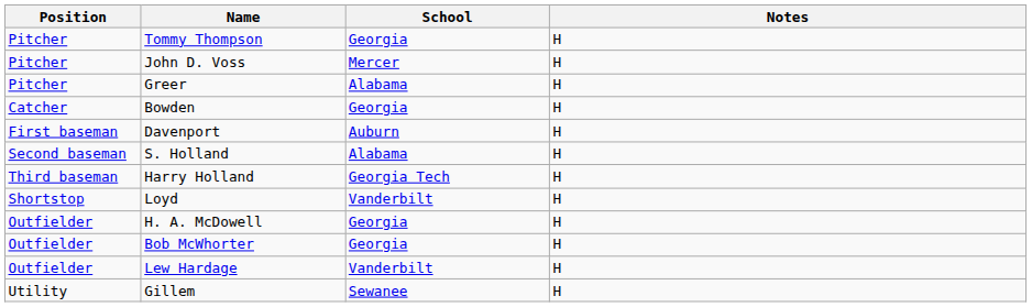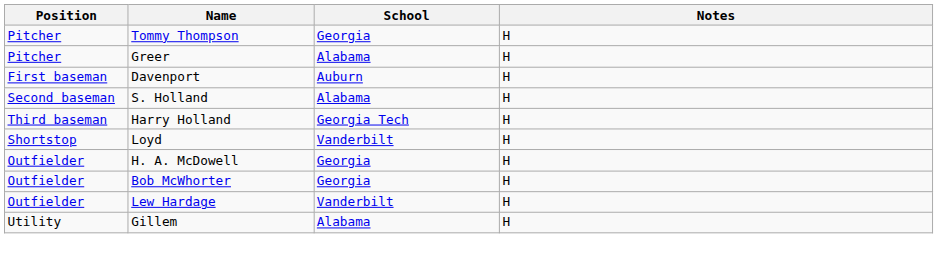- row: Pitcher | John D. Voss | Mercer | H
- row: Catcher | Bowden | Georgia | H
Gillem | School: Sewanee -> Alabama
